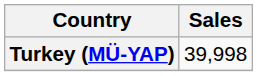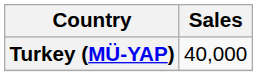Turkey (MÜ-YAP) | Sales: 39,998 -> 40,000
